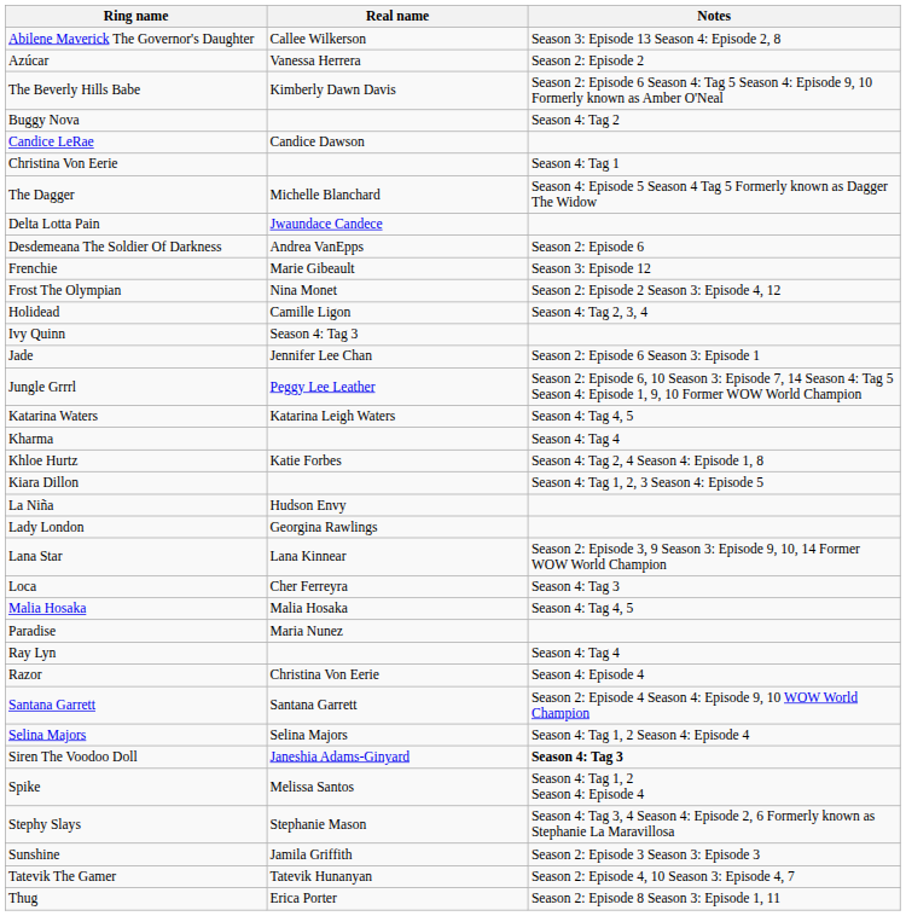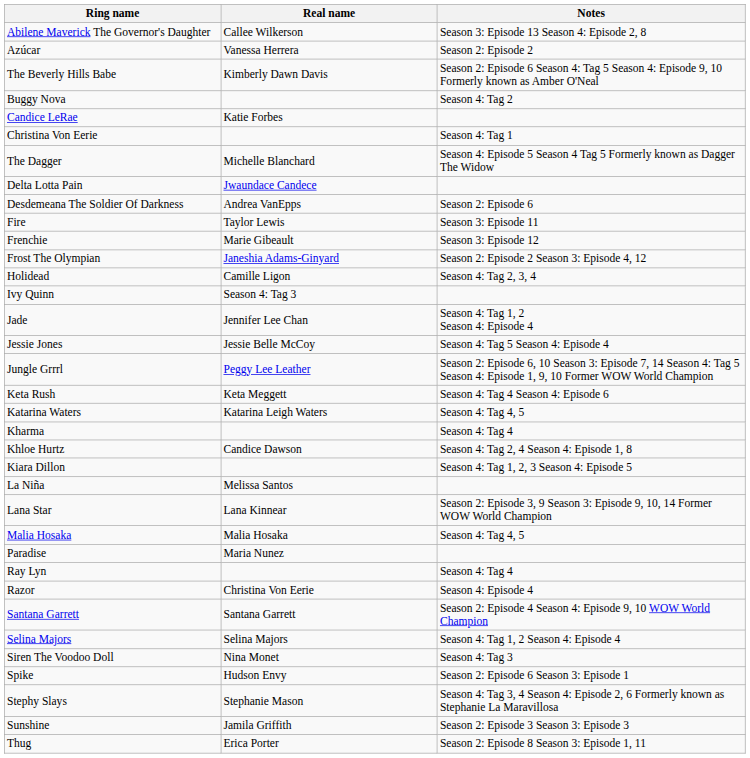Candice LeRae | Real name: Candice Dawson -> Katie Forbes
+ row: Fire | Taylor Lewis | Season 3: Episode 11
Frost The Olympian | Real name: Nina Monet -> Janeshia Adams-Ginyard
Jade | Notes: Season 2: Episode 6 Season 3: Episode 1 -> Season 4: Tag 1, 2 Season 4: Episode 4
+ row: Jessie Jones | Jessie Belle McCoy | Season 4: Tag 5 Season 4: Episode 4
+ row: Keta Rush | Keta Meggett | Season 4: Tag 4 Season 4: Episode 6
Khloe Hurtz | Real name: Katie Forbes -> Candice Dawson
La Niña | Real name: Hudson Envy -> Melissa Santos
- row: Lady London | Georgina Rawlings
- row: Loca | Cher Ferreyra | Season 4: Tag 3
Siren The Voodoo Doll | Real name: Janeshia Adams-Ginyard -> Nina Monet
Siren The Voodoo Doll | Notes: bold -> normal
Spike | Real name: Melissa Santos -> Hudson Envy
Spike | Notes: Season 4: Tag 1, 2 Season 4: Episode 4 -> Season 2: Episode 6 Season 3: Episode 1
- row: Tatevik The Gamer | Tatevik Hunanyan | Season 2: Episode 4, 10 Season 3: Episode 4, 7
